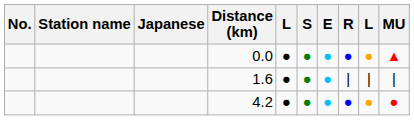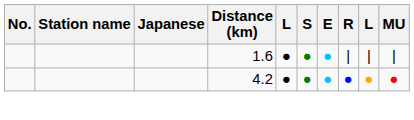- row: 0.0 | ● | ● | ● | ● | ● | ▲
